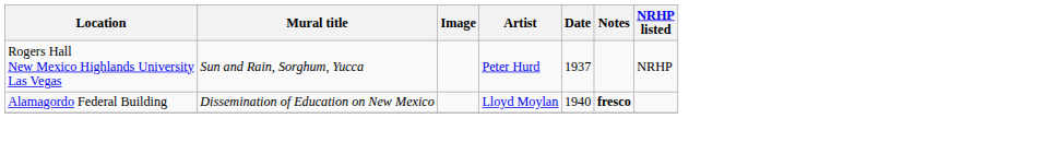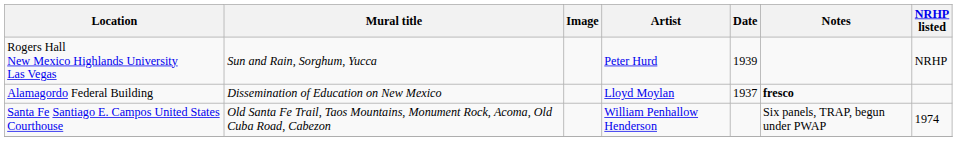Rogers Hall New Mexico Highlands University Las Vegas | Date: 1937 -> 1939
Alamagordo Federal Building | Date: 1940 -> 1937
+ row: Santa Fe Santiago E. Campos United States Courthouse | Old Santa Fe Trail, Taos Mountains, Monument Rock, Acoma, Old Cuba Road, Cabezon | William Penhallow Henderson | Six panels, TRAP, begun under PWAP | 1974
